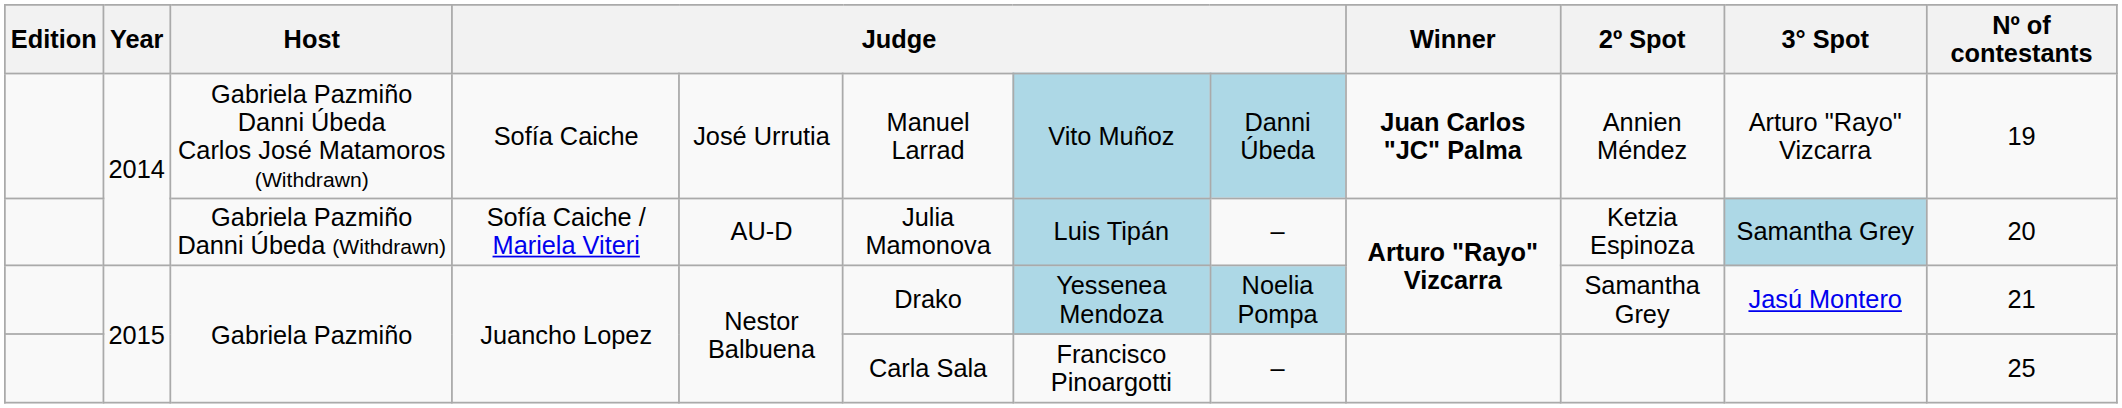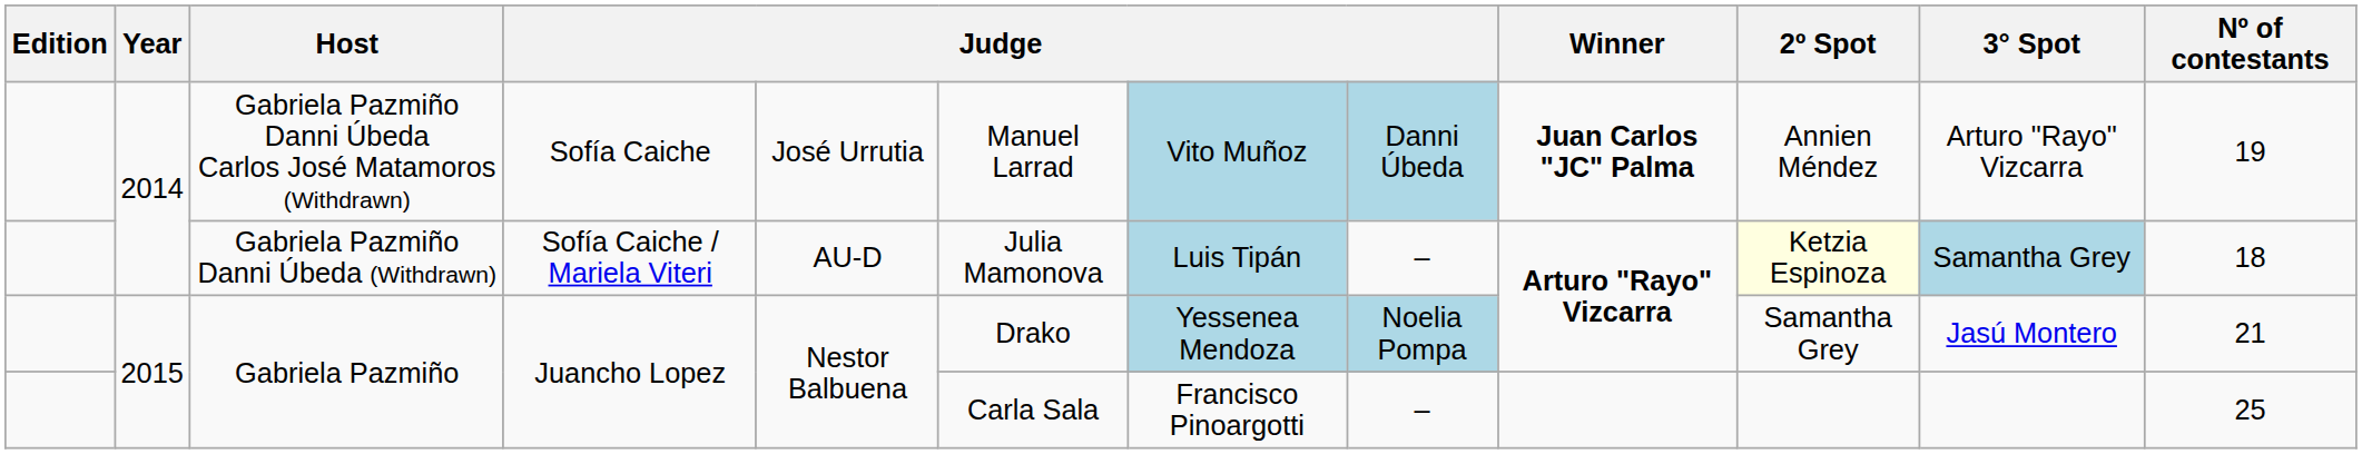Gabriela Pazmiño Danni Úbeda (Withdrawn) | 2º Spot: no background -> lightyellow background
Gabriela Pazmiño Danni Úbeda (Withdrawn) | Nº of contestants: 20 -> 18
